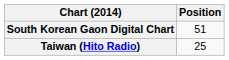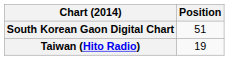Taiwan (Hito Radio) | Position: 25 -> 19
